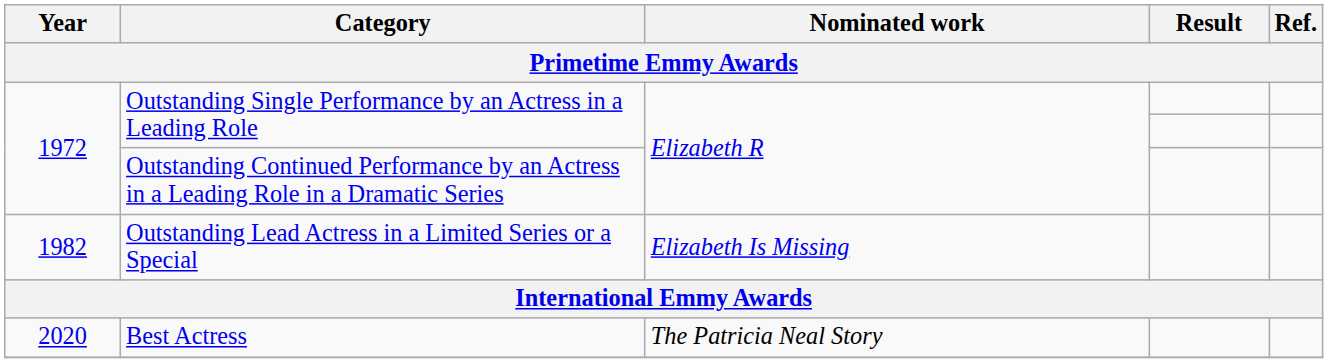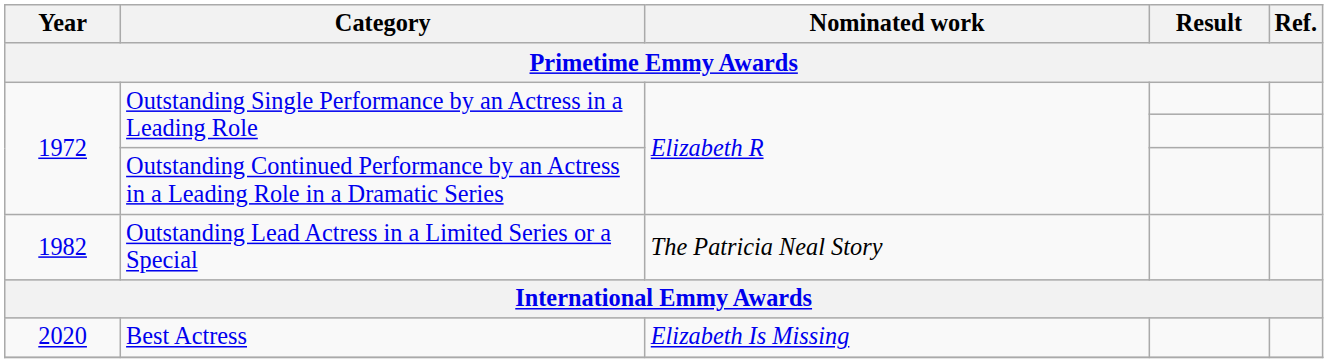Outstanding Lead Actress in a Limited Series or a Special | Nominated work: Elizabeth Is Missing -> The Patricia Neal Story
Best Actress | Nominated work: The Patricia Neal Story -> Elizabeth Is Missing
